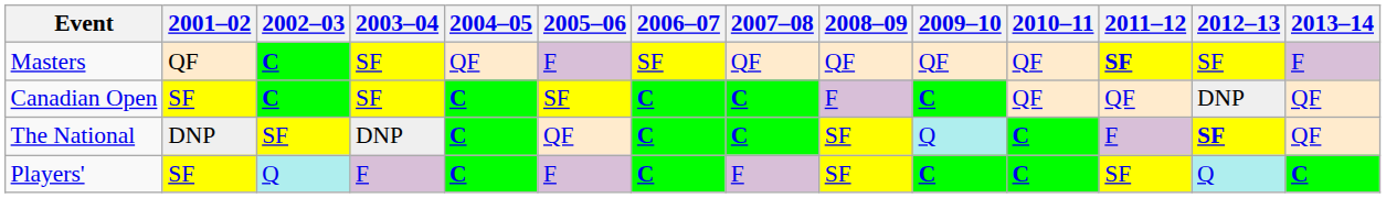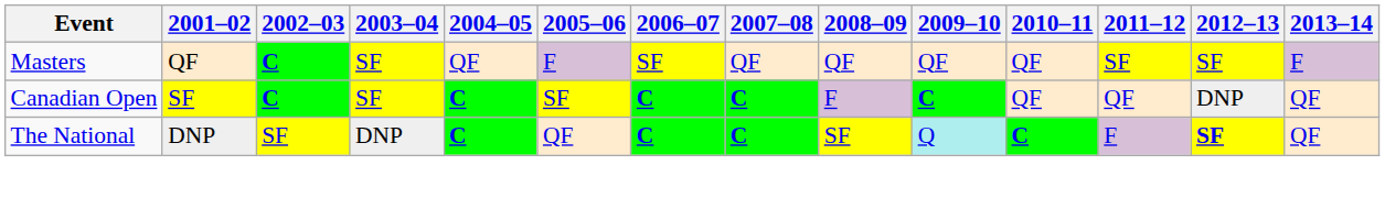Masters | 2011–12: bold -> normal
- row: Players' | SF | Q | F | C | F | C | F | SF | C | C | SF | Q | C
